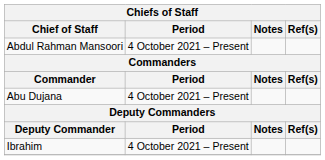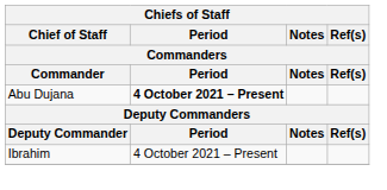- row: Abdul Rahman Mansoori | 4 October 2021 – Present
Abu Dujana | Period: normal -> bold
